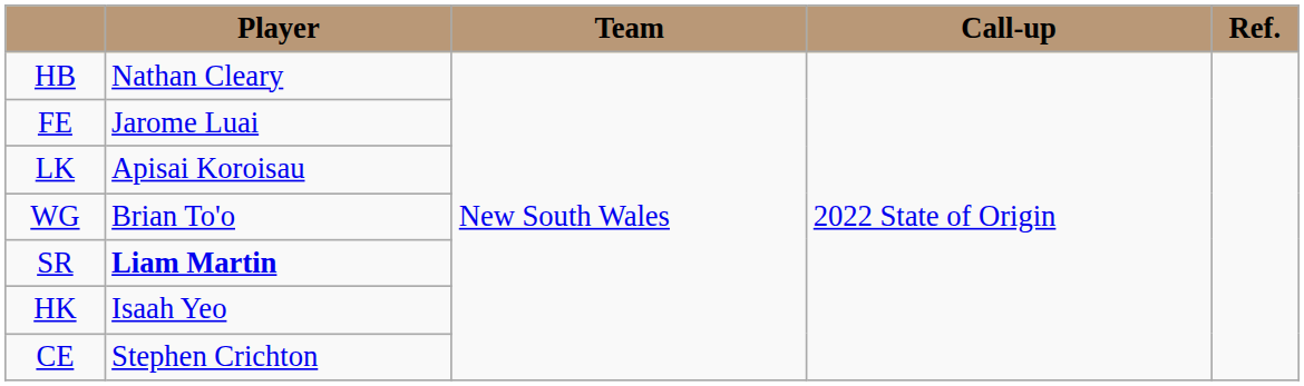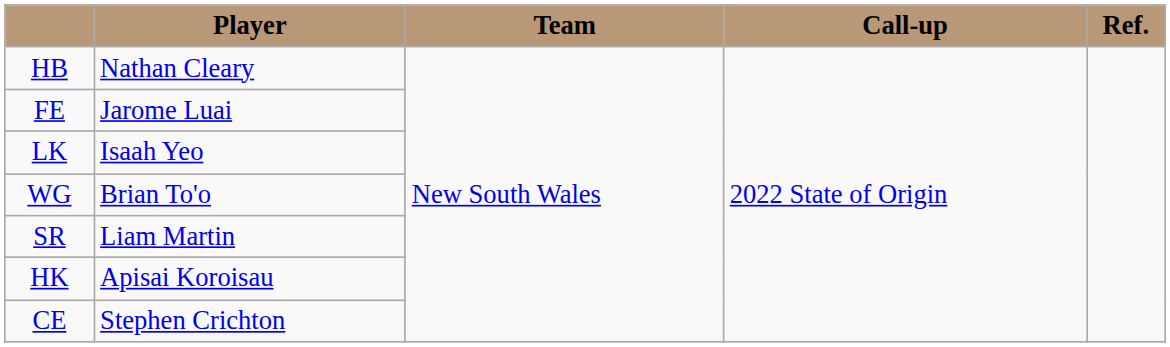LK | Player: Apisai Koroisau -> Isaah Yeo
SR | Player: bold -> normal
HK | Player: Isaah Yeo -> Apisai Koroisau
